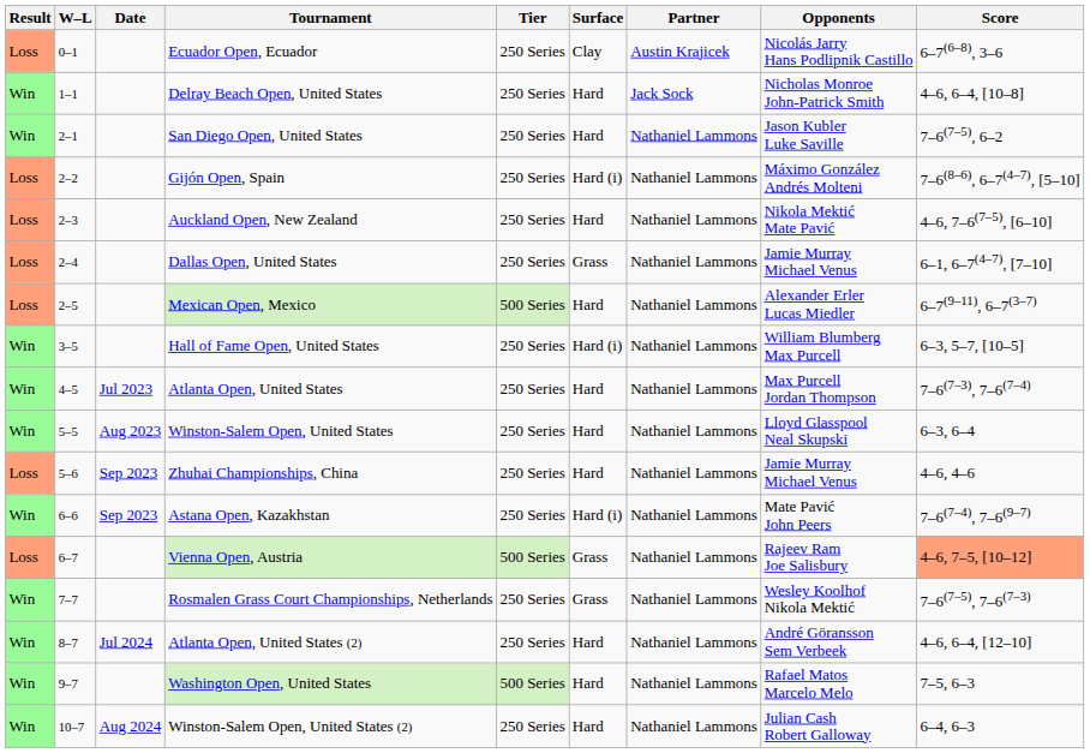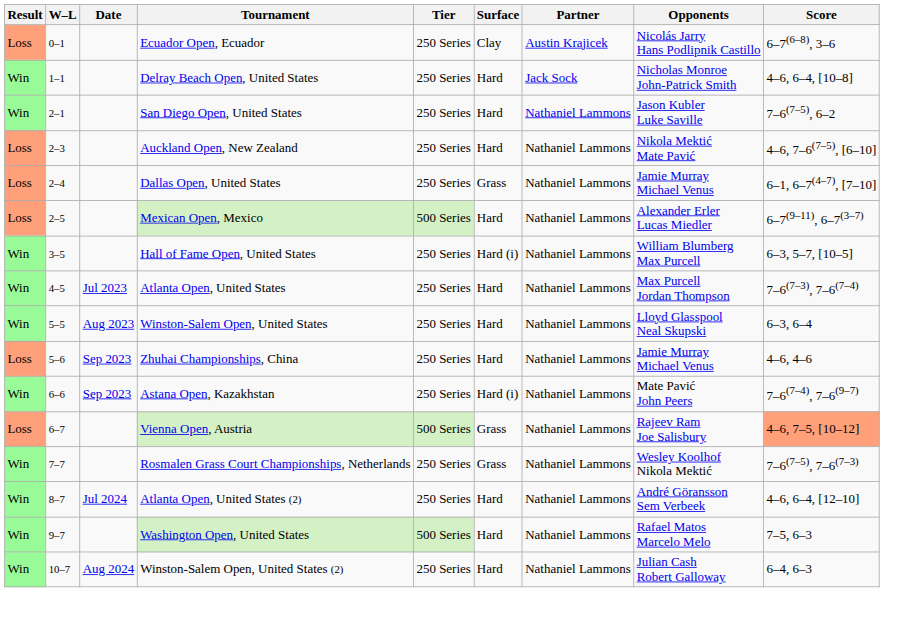- row: Loss | 2–2 | Gijón Open, Spain | 250 Series | Hard (i) | Nathaniel Lammons | Máximo González Andrés Molteni | 7–6(8–6), 6–7(4–7), [5–10]
